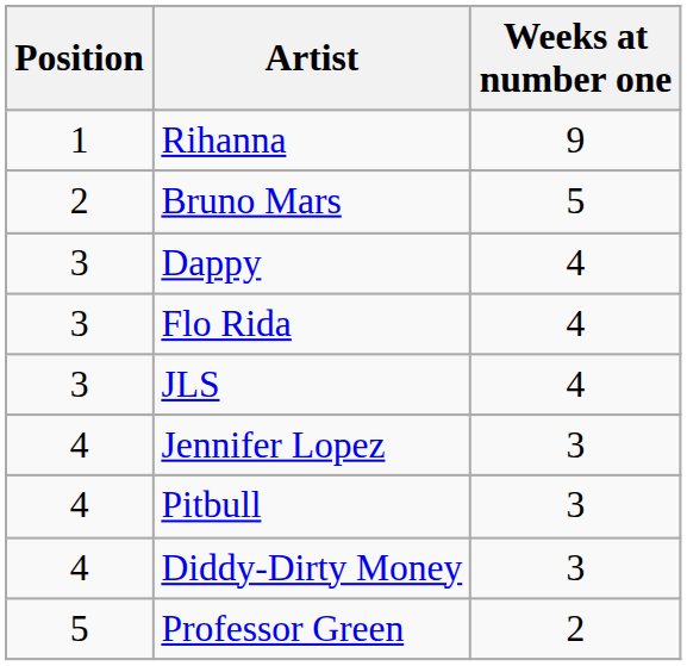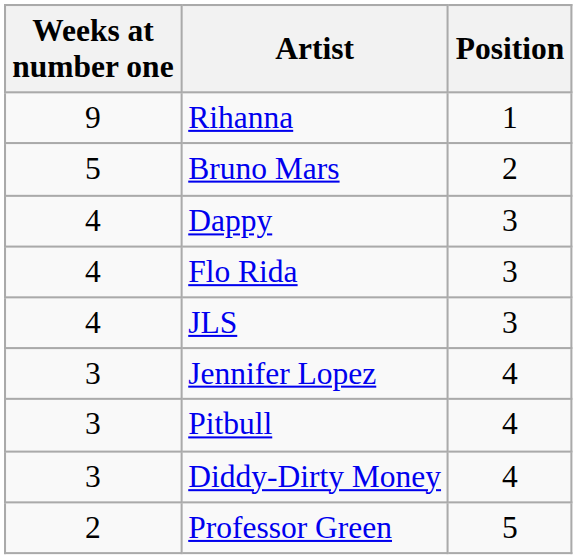columns swapped: Position <-> Weeks at number one
